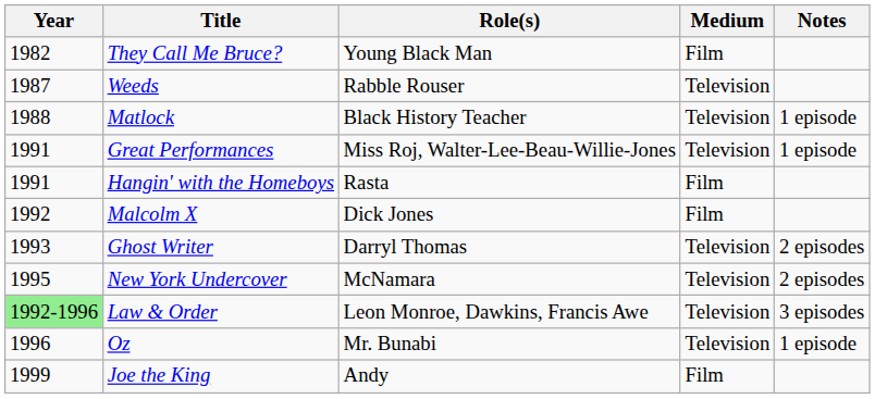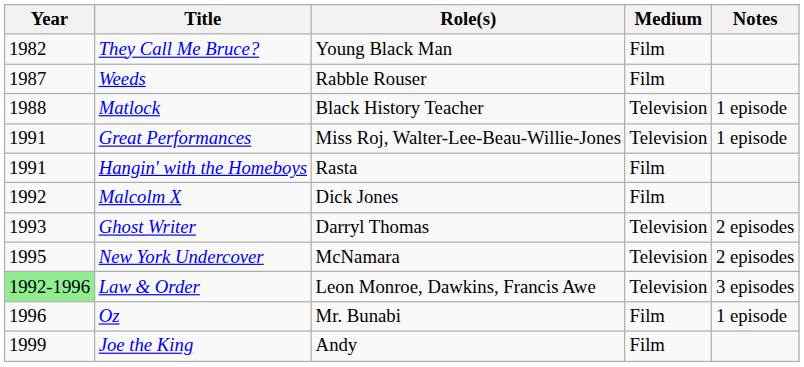Weeds | Medium: Television -> Film
Oz | Medium: Television -> Film
